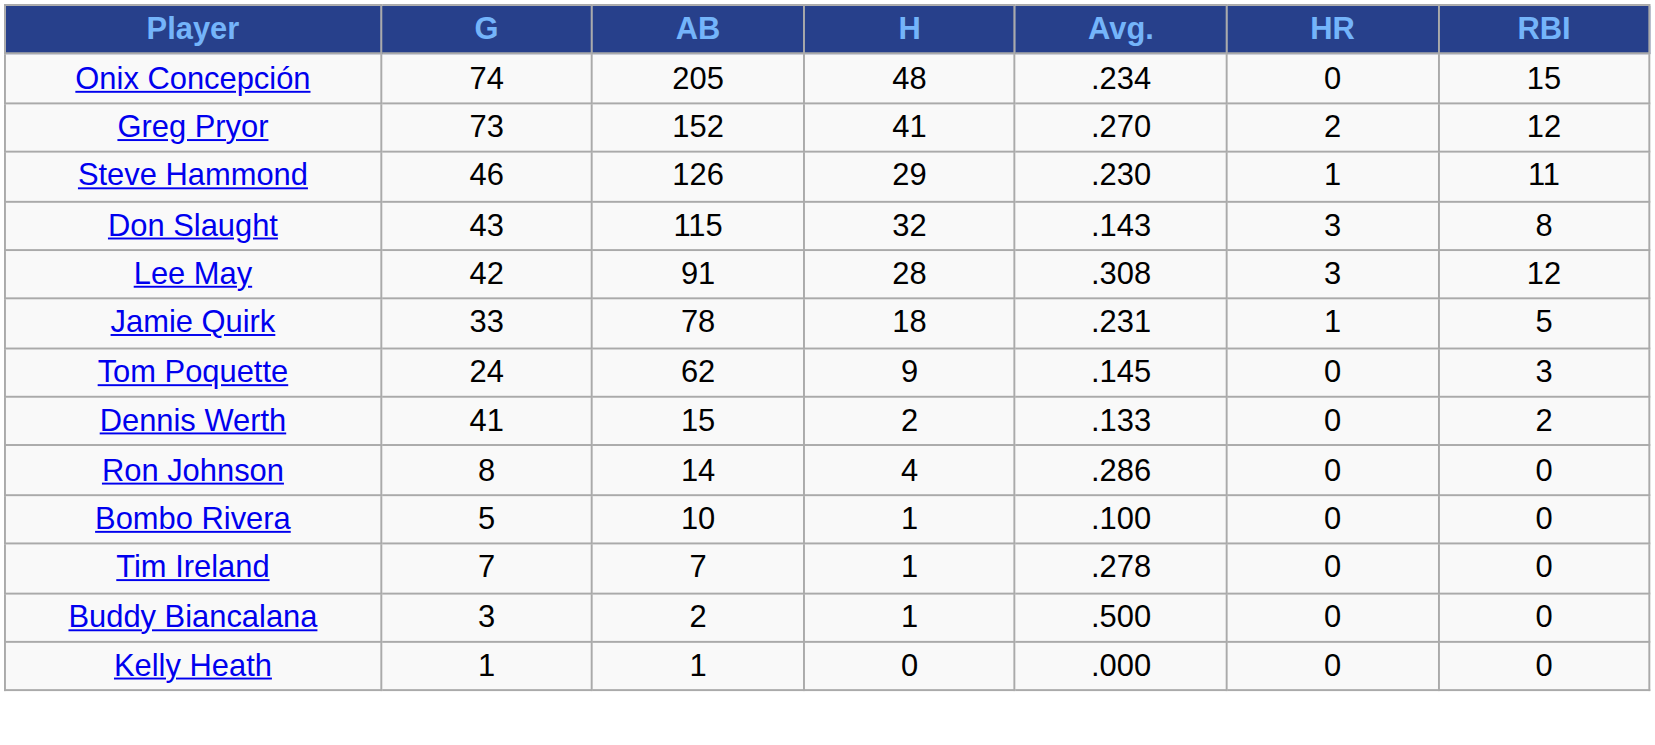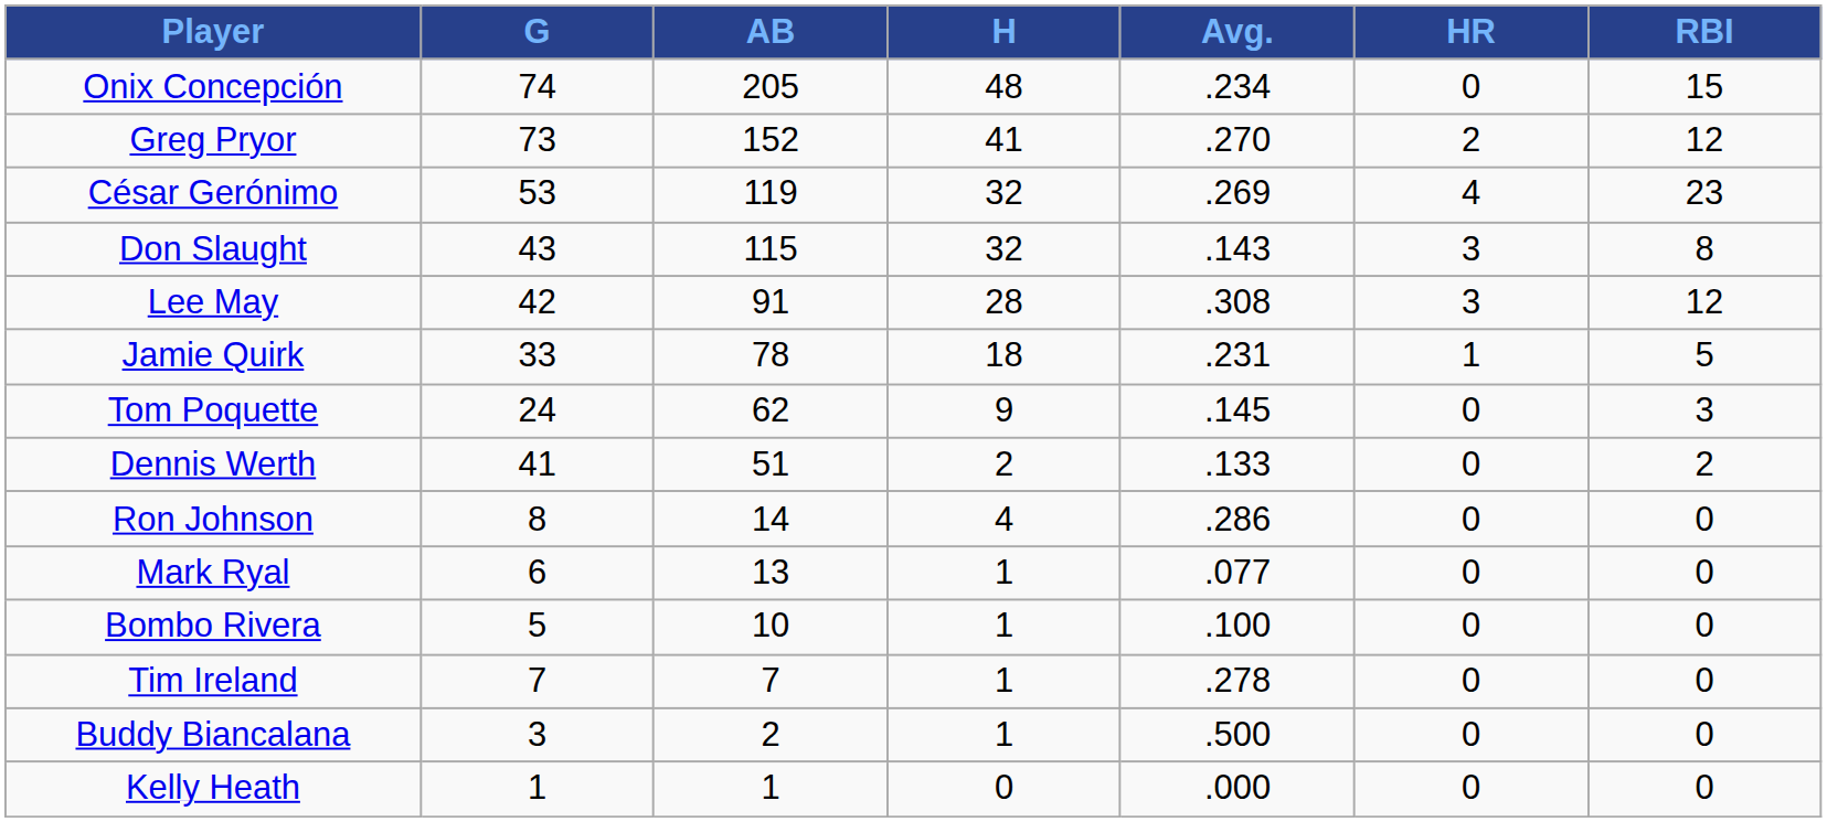- row: Steve Hammond | 46 | 126 | 29 | .230 | 1 | 11
+ row: César Gerónimo | 53 | 119 | 32 | .269 | 4 | 23
Dennis Werth | AB: 15 -> 51
+ row: Mark Ryal | 6 | 13 | 1 | .077 | 0 | 0
